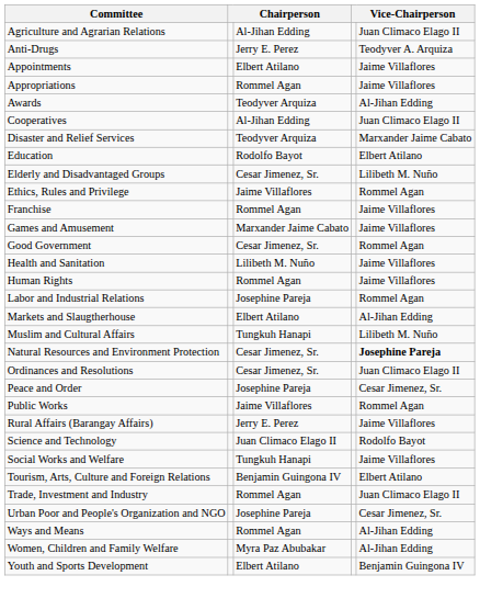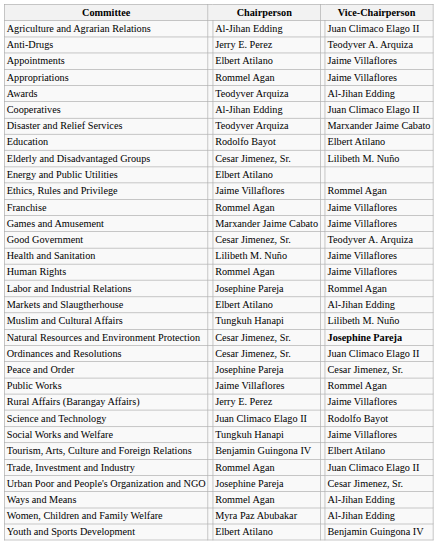+ row: Energy and Public Utilities | Elbert Atilano
Good Government | column 5: Rommel Agan -> Teodyver A. Arquiza
